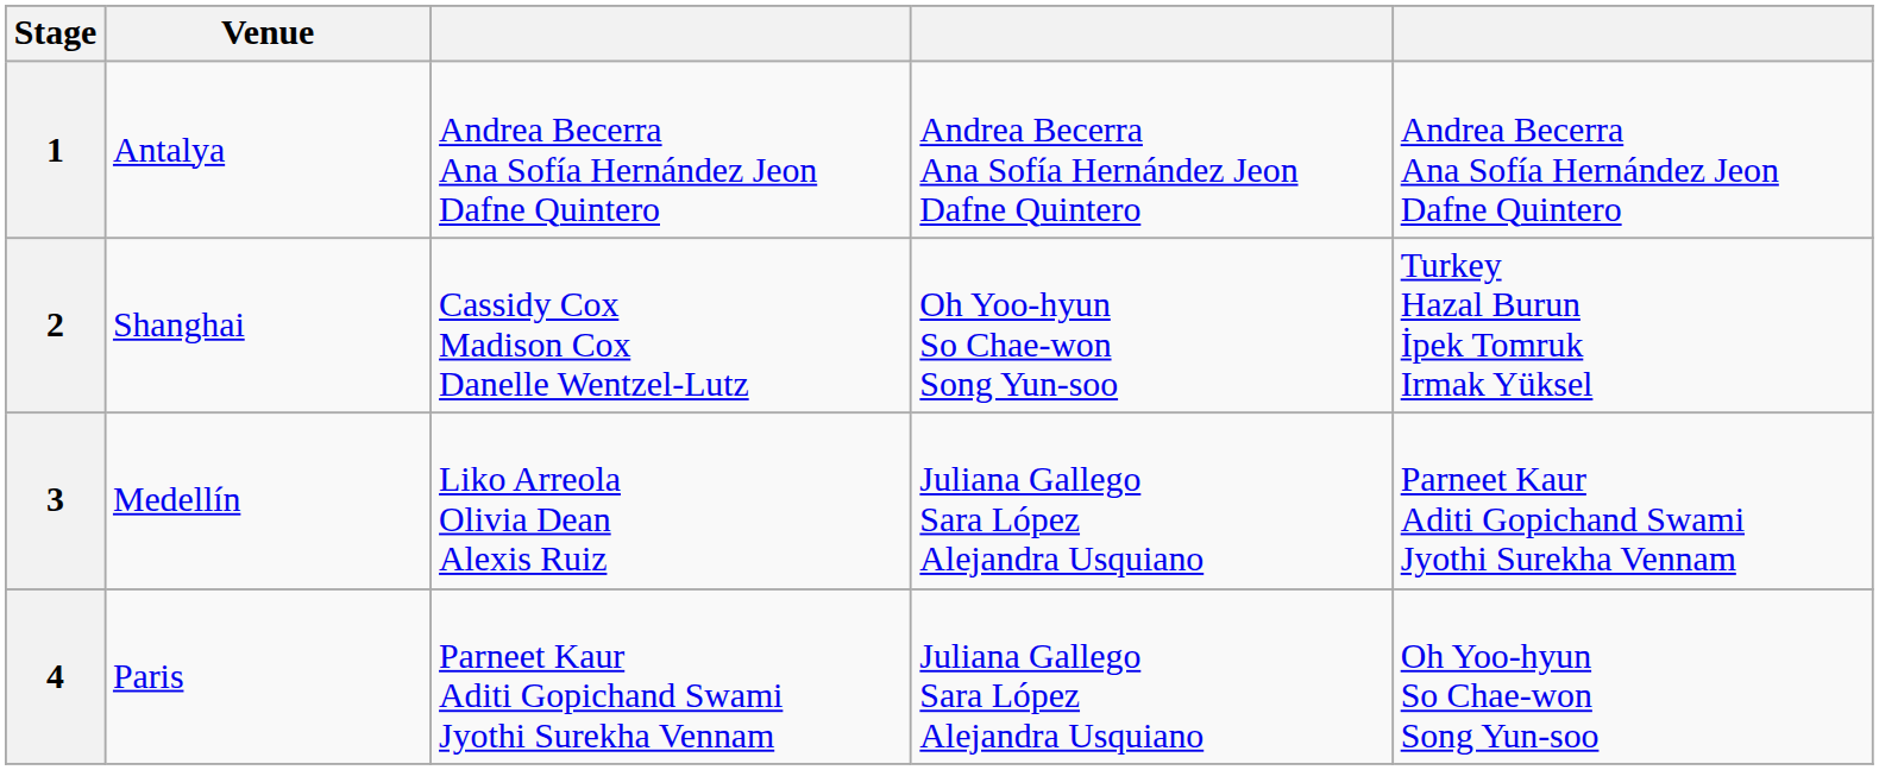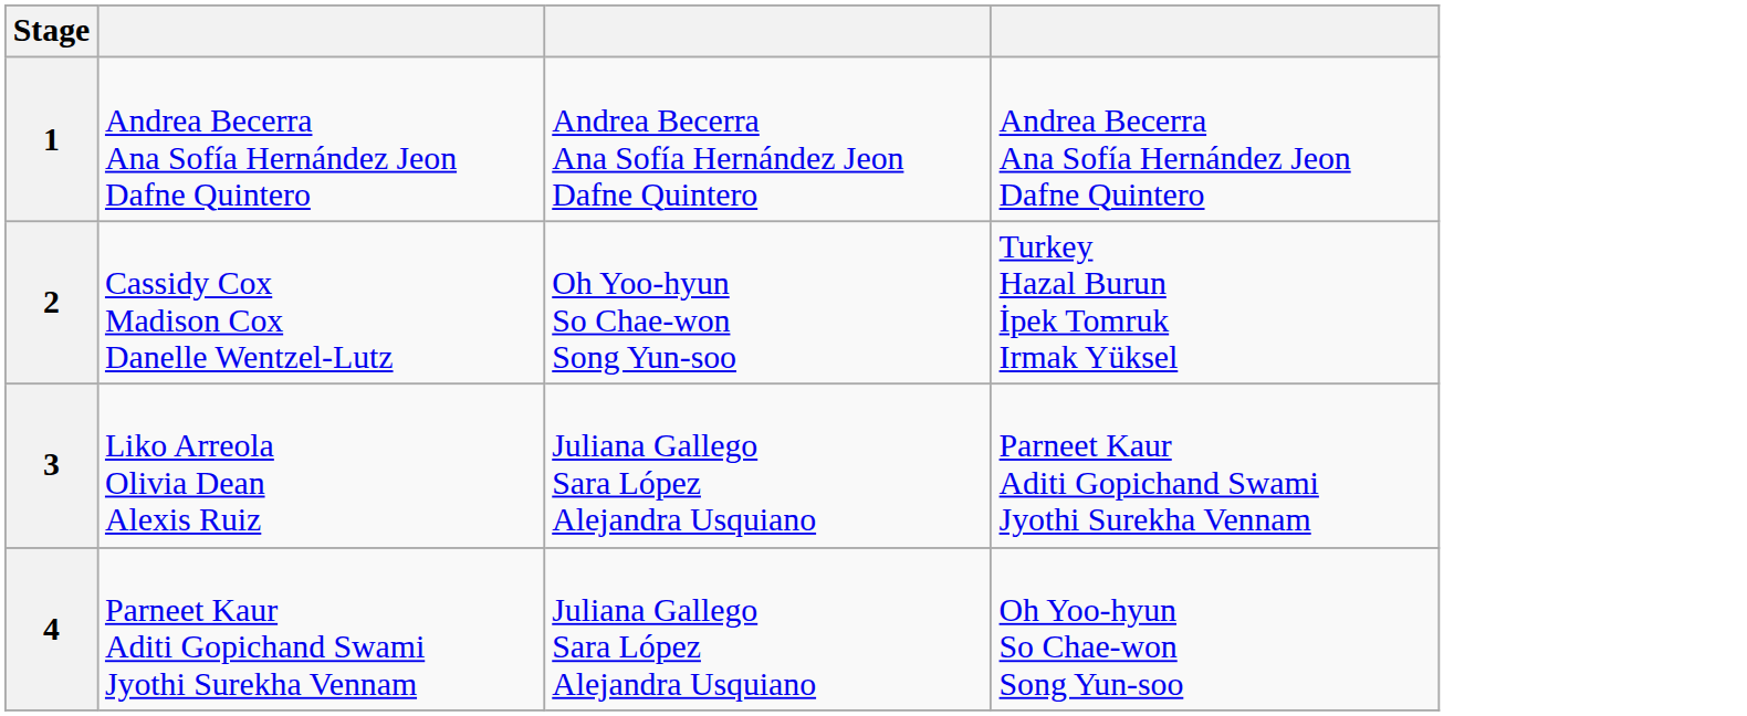- column: Venue | Antalya | Shanghai | Medellín | Paris
